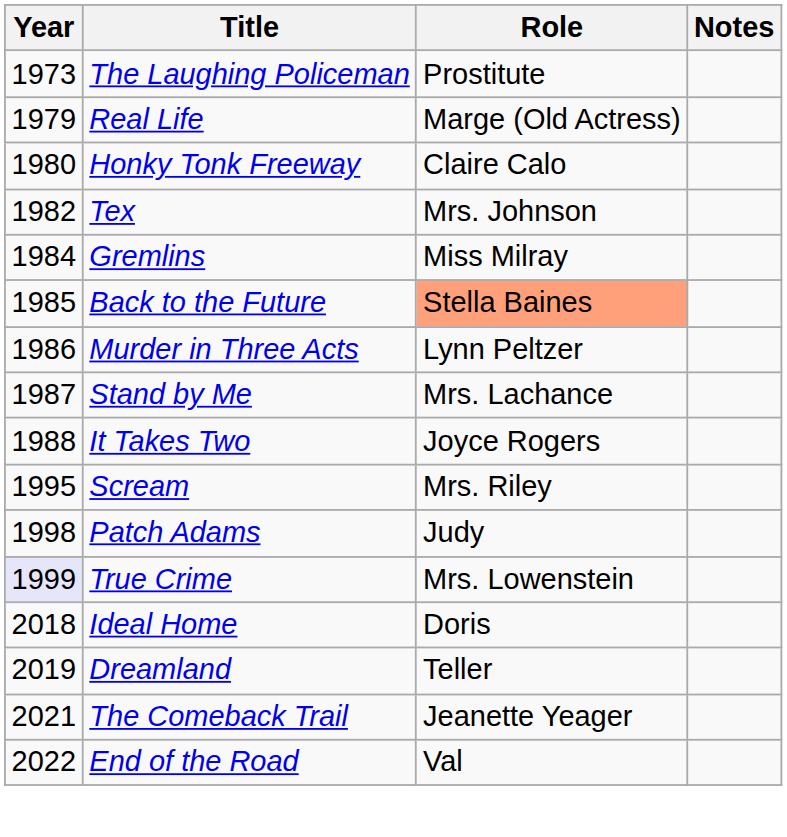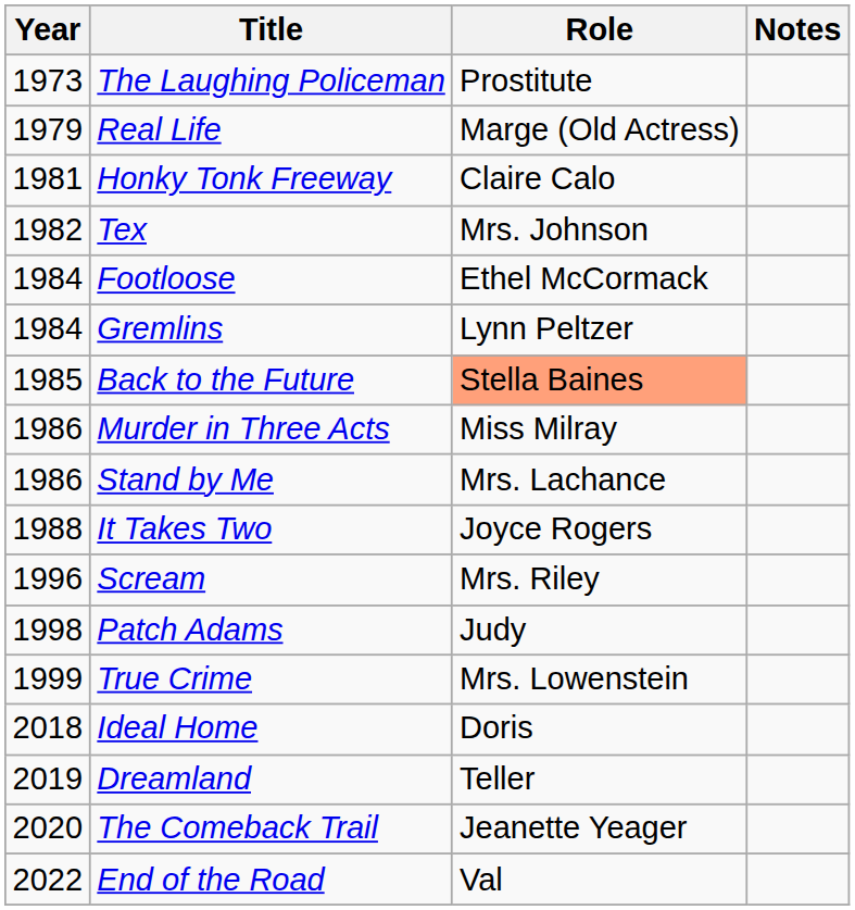Honky Tonk Freeway | Year: 1980 -> 1981
+ row: 1984 | Footloose | Ethel McCormack
Gremlins | Role: Miss Milray -> Lynn Peltzer
Murder in Three Acts | Role: Lynn Peltzer -> Miss Milray
Stand by Me | Year: 1987 -> 1986
Scream | Year: 1995 -> 1996
True Crime | Year: lavender background -> no background
The Comeback Trail | Year: 2021 -> 2020
